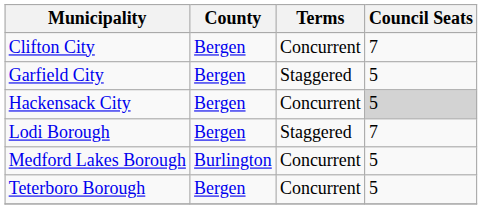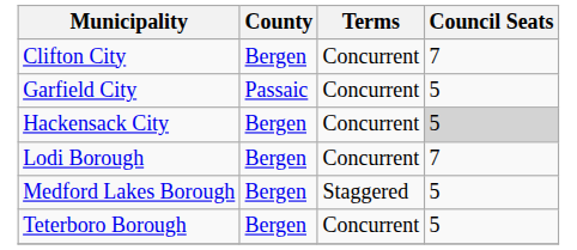Garfield City | County: Bergen -> Passaic
Garfield City | Terms: Staggered -> Concurrent
Lodi Borough | Terms: Staggered -> Concurrent
Medford Lakes Borough | County: Burlington -> Bergen
Medford Lakes Borough | Terms: Concurrent -> Staggered
